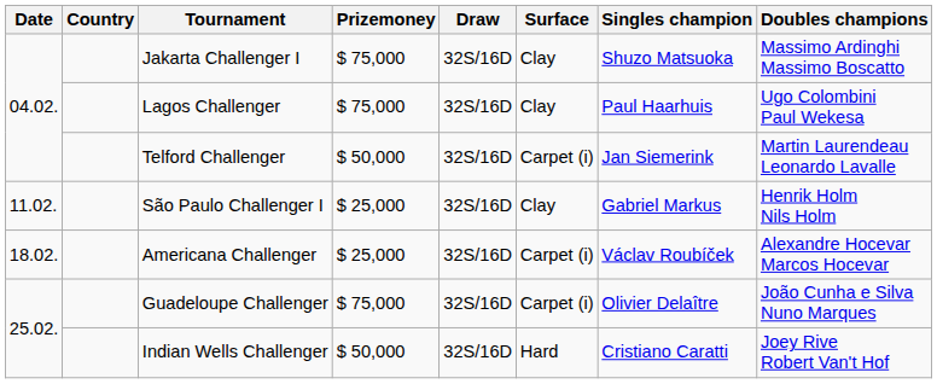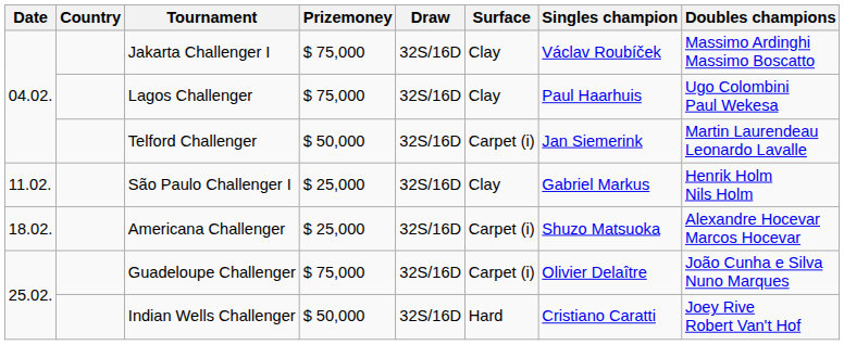Jakarta Challenger I | Singles champion: Shuzo Matsuoka -> Václav Roubíček
Americana Challenger | Singles champion: Václav Roubíček -> Shuzo Matsuoka
